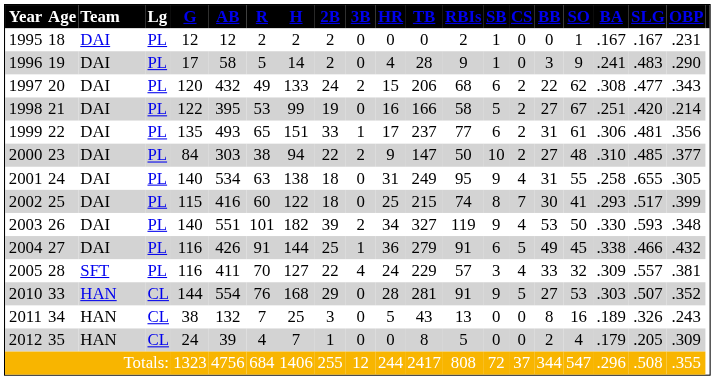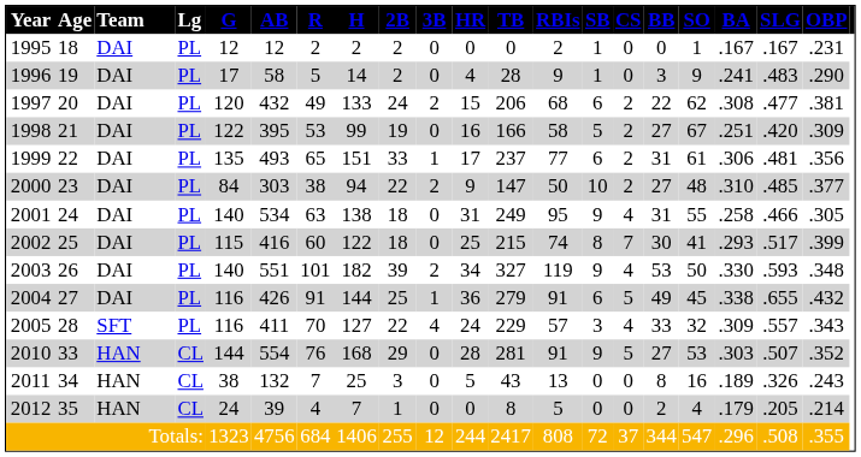1997 | OBP: .343 -> .381
1998 | OBP: .214 -> .309
2001 | SLG: .655 -> .466
2004 | SLG: .466 -> .655
2005 | OBP: .381 -> .343
2012 | OBP: .309 -> .214
